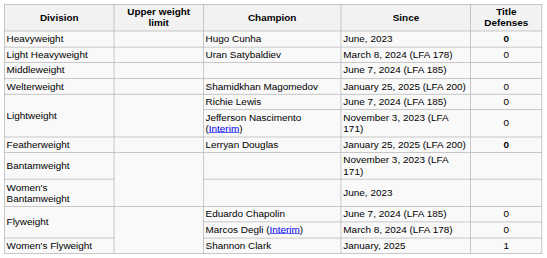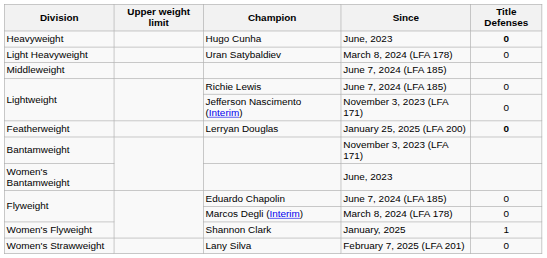- row: Welterweight | Shamidkhan Magomedov | January 25, 2025 (LFA 200) | 0
+ row: Women's Strawweight | Lany Silva | February 7, 2025 (LFA 201) | 0
